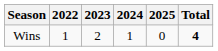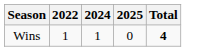- column: 2023 | 2
